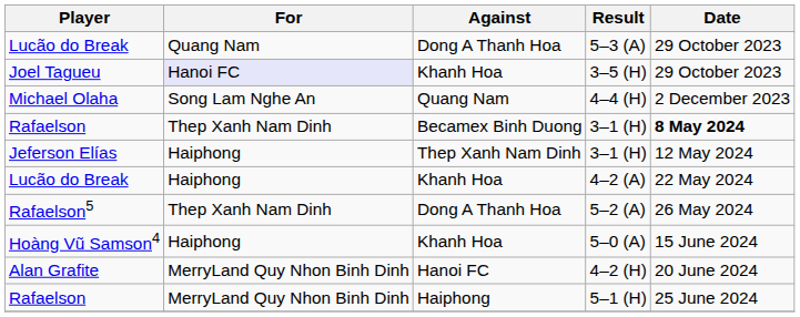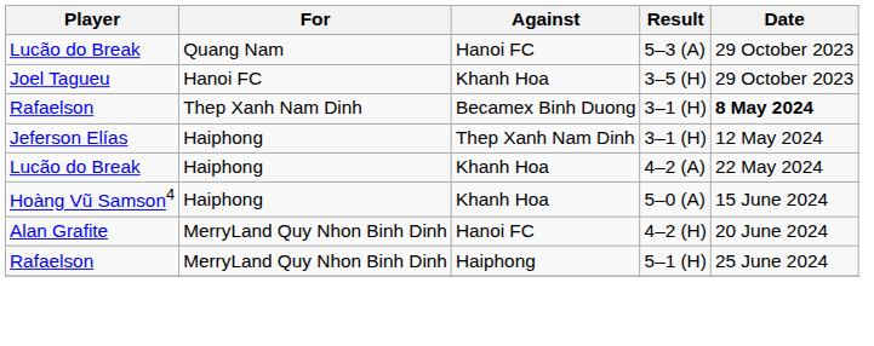5–3 (A) | Against: Dong A Thanh Hoa -> Hanoi FC
3–5 (H) | For: lavender background -> no background
- row: Michael Olaha | Song Lam Nghe An | Quang Nam | 4–4 (H) | 2 December 2023
- row: Rafaelson5 | Thep Xanh Nam Dinh | Dong A Thanh Hoa | 5–2 (A) | 26 May 2024
